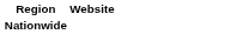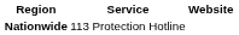+ column: Service | 113 Protection Hotline
